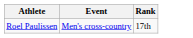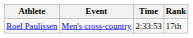+ column: Time | 2:33:53
